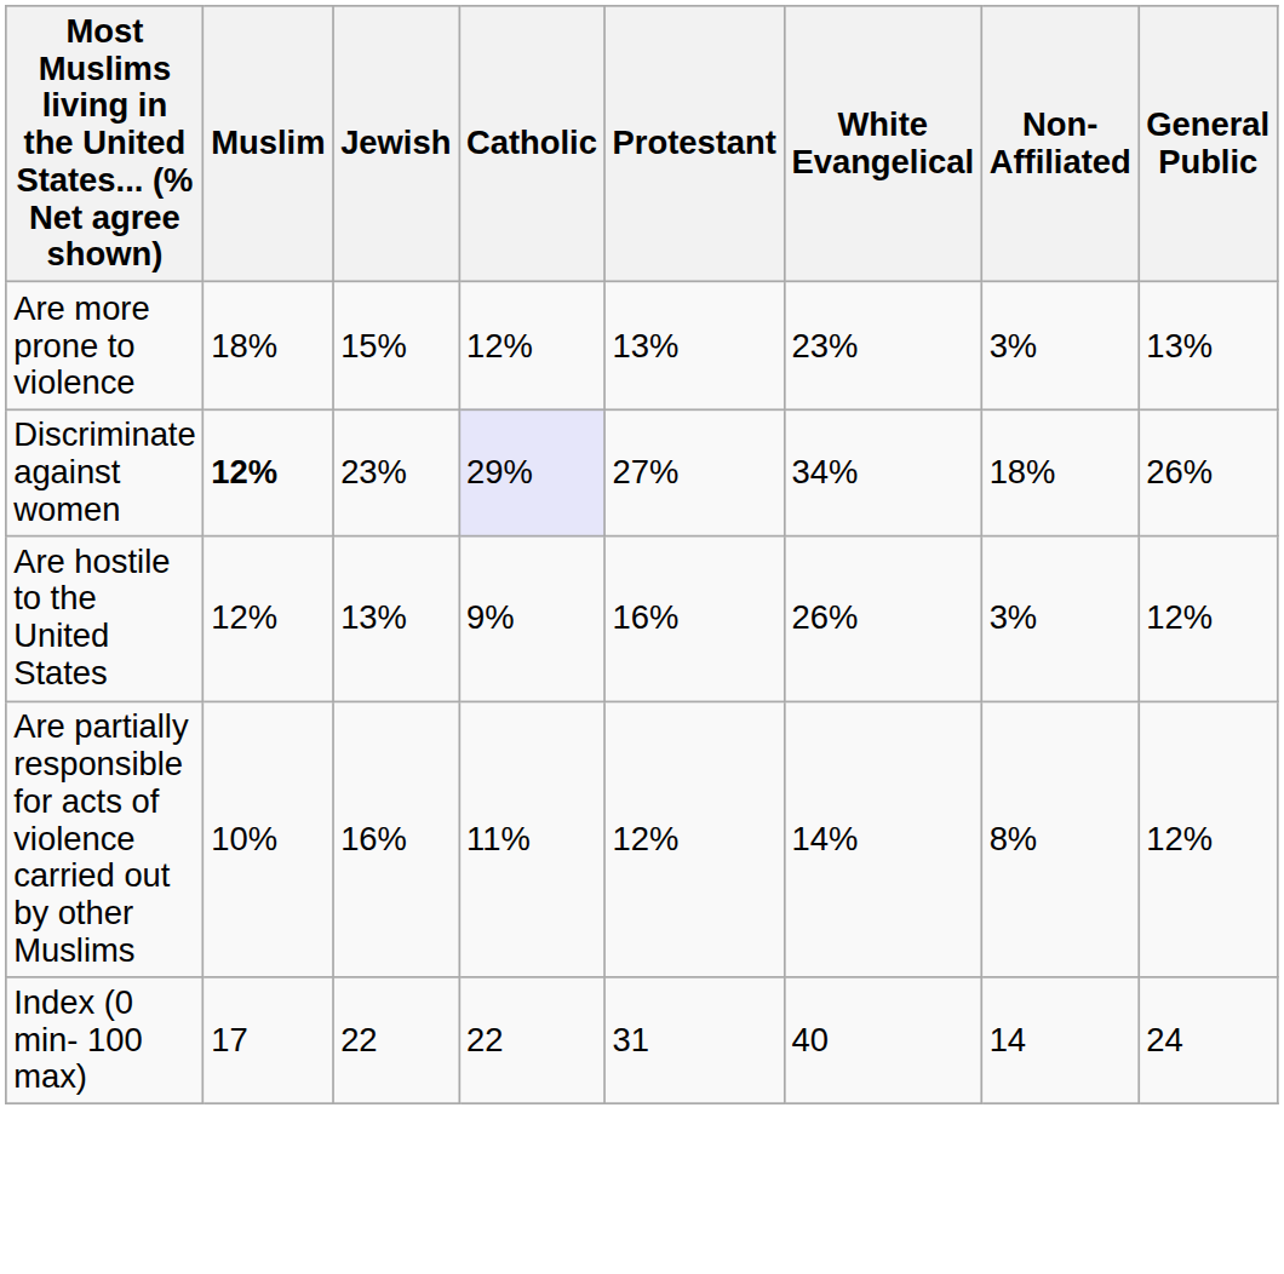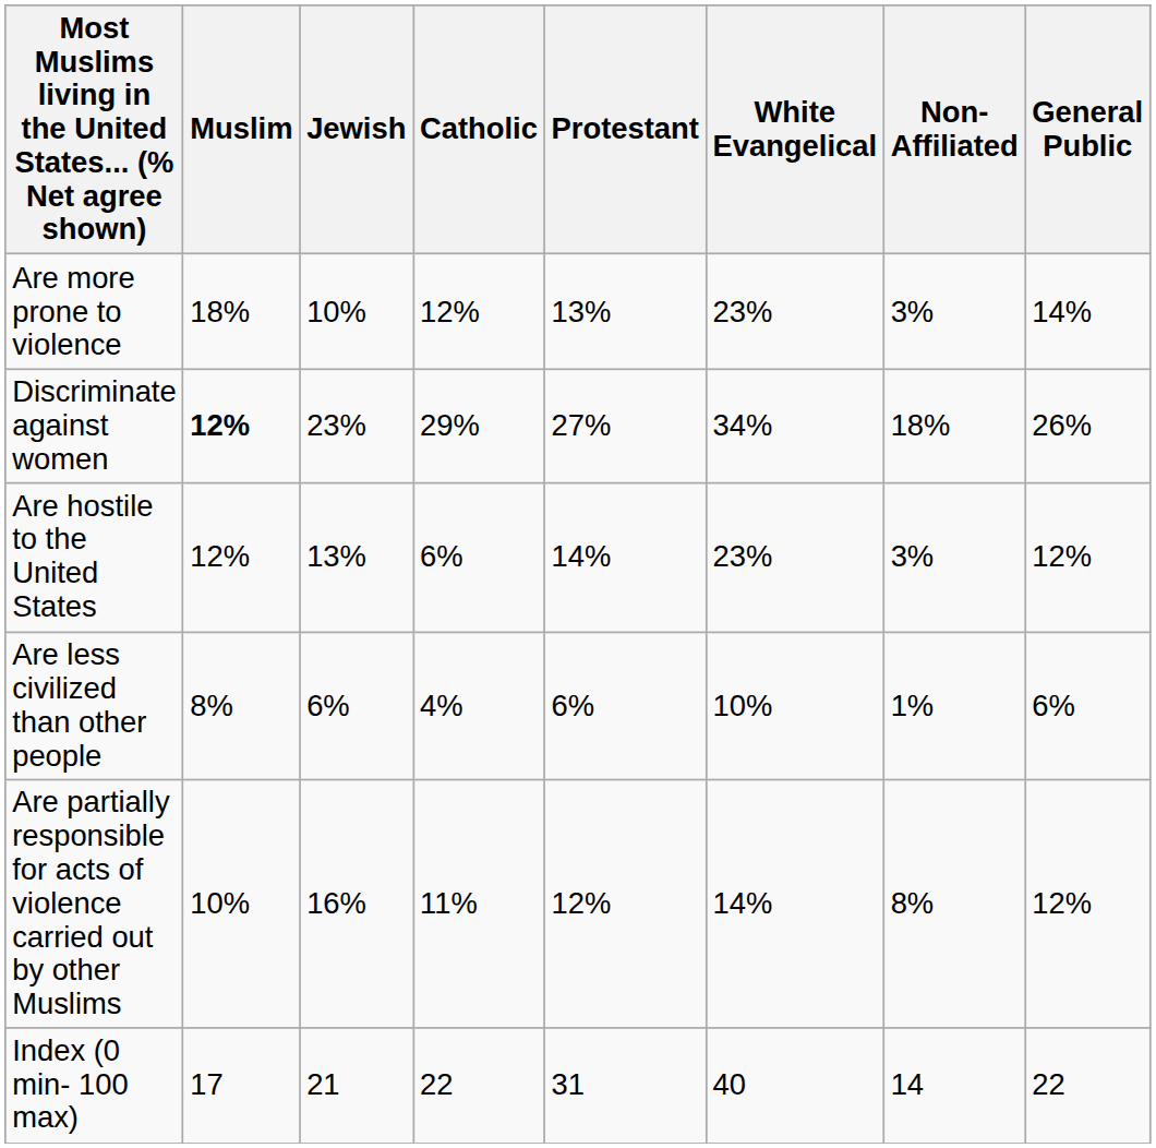Are more prone to violence | Jewish: 15% -> 10%
Are more prone to violence | General Public: 13% -> 14%
Discriminate against women | Catholic: lavender background -> no background
Are hostile to the United States | Catholic: 9% -> 6%
Are hostile to the United States | Protestant: 16% -> 14%
Are hostile to the United States | White Evangelical: 26% -> 23%
+ row: Are less civilized than other people | 8% | 6% | 4% | 6% | 10% | 1% | 6%
Index (0 min- 100 max) | Jewish: 22 -> 21
Index (0 min- 100 max) | General Public: 24 -> 22
